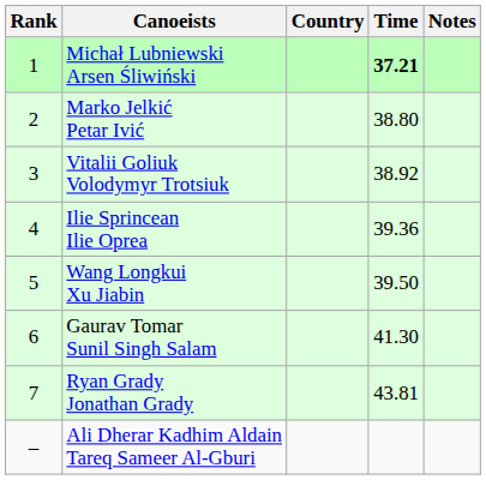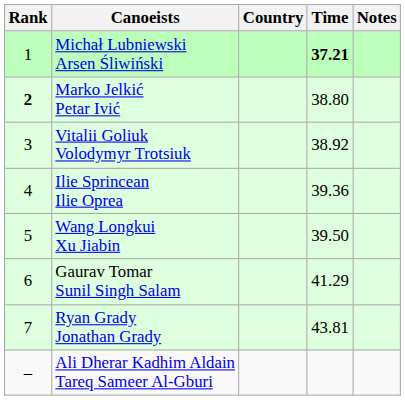Marko Jelkić Petar Ivić | Rank: normal -> bold
Gaurav Tomar Sunil Singh Salam | Time: 41.30 -> 41.29
